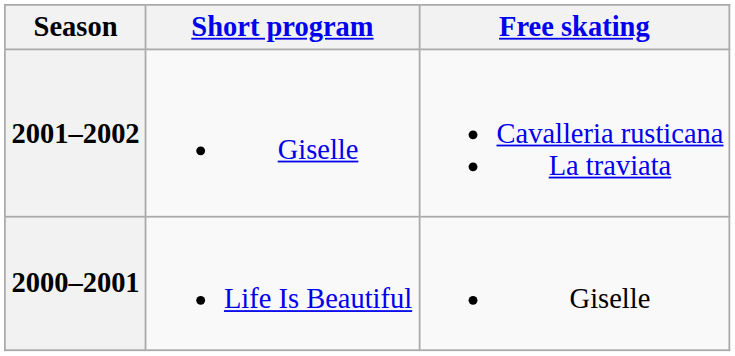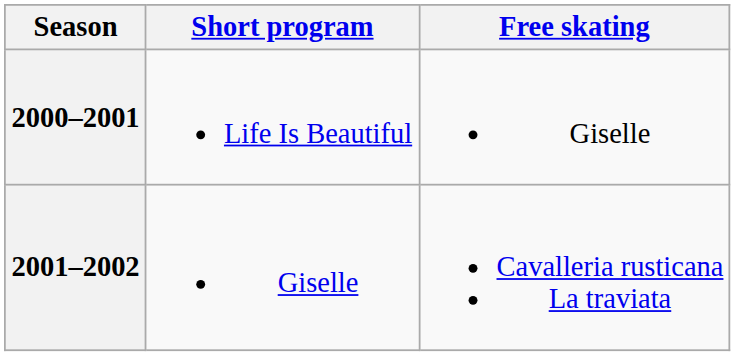rows swapped: 2001–2002 <-> 2000–2001
